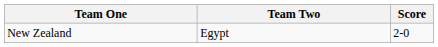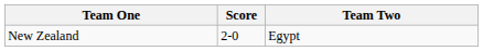columns swapped: Team Two <-> Score
